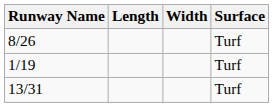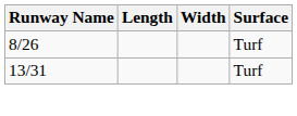- row: 1/19 | Turf
